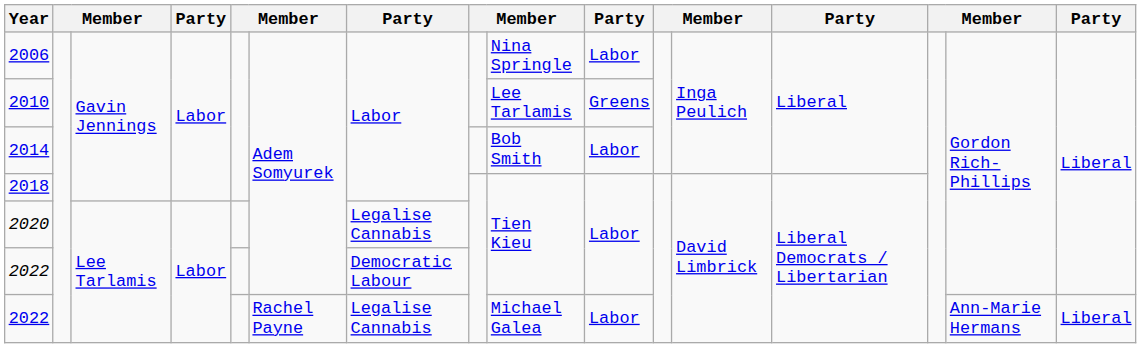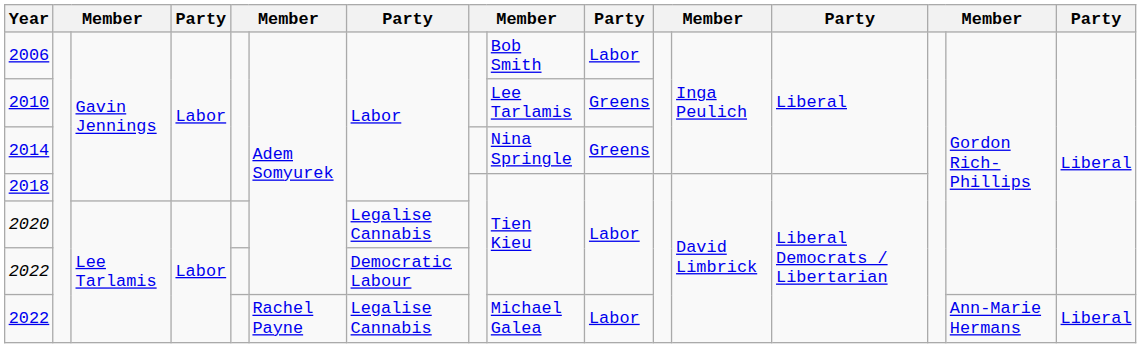2006 | column 9: Nina Springle -> Bob Smith
2014 | column 9: Bob Smith -> Nina Springle
2014 | column 10: Labor -> Greens
